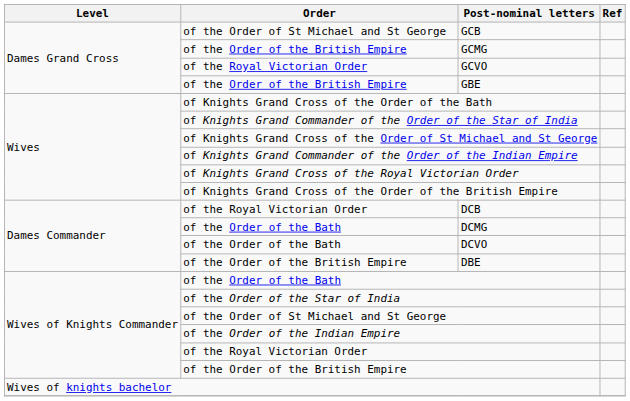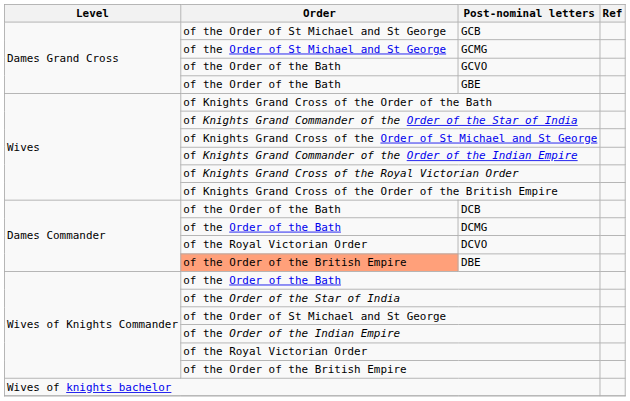GCMG | Order: of the Order of the British Empire -> of the Order of St Michael and St George
GCVO | Order: of the Royal Victorian Order -> of the Order of the Bath
GBE | Order: of the Order of the British Empire -> of the Order of the Bath
DCB | Order: of the Royal Victorian Order -> of the Order of the Bath
DCVO | Order: of the Order of the Bath -> of the Royal Victorian Order
DBE | Order: no background -> lightsalmon background
